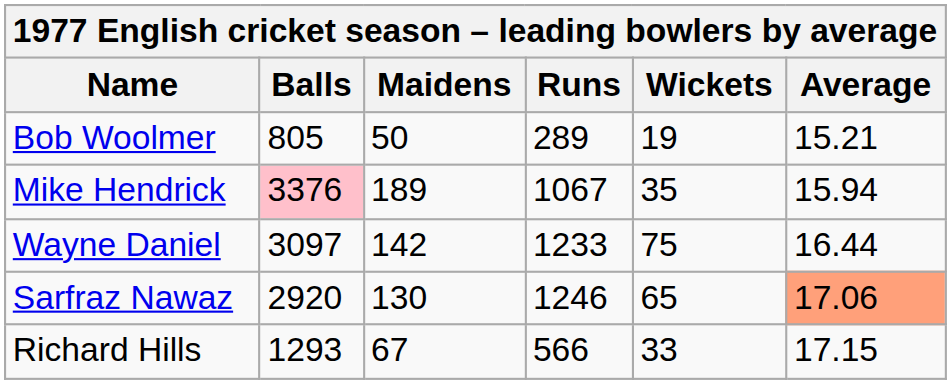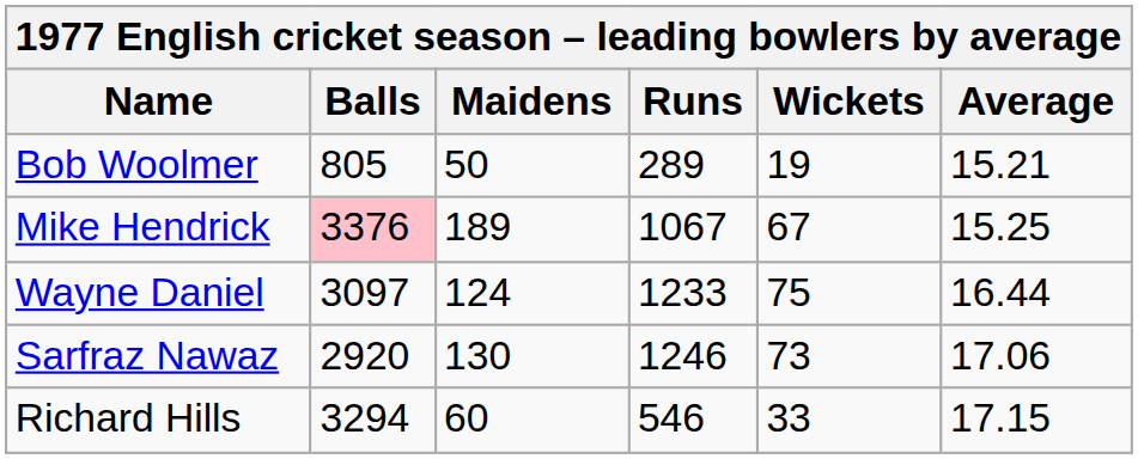Mike Hendrick | Wickets: 35 -> 67
Mike Hendrick | Average: 15.94 -> 15.25
Wayne Daniel | Maidens: 142 -> 124
Sarfraz Nawaz | Wickets: 65 -> 73
Sarfraz Nawaz | Average: lightsalmon background -> no background
Richard Hills | Balls: 1293 -> 3294
Richard Hills | Maidens: 67 -> 60
Richard Hills | Runs: 566 -> 546
